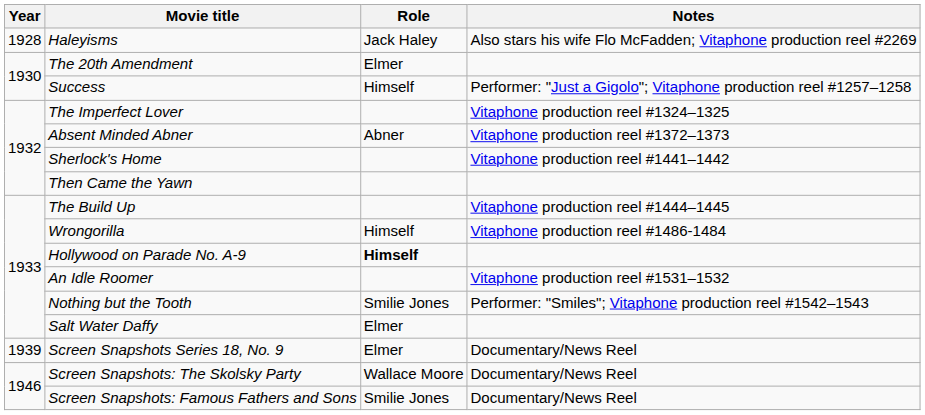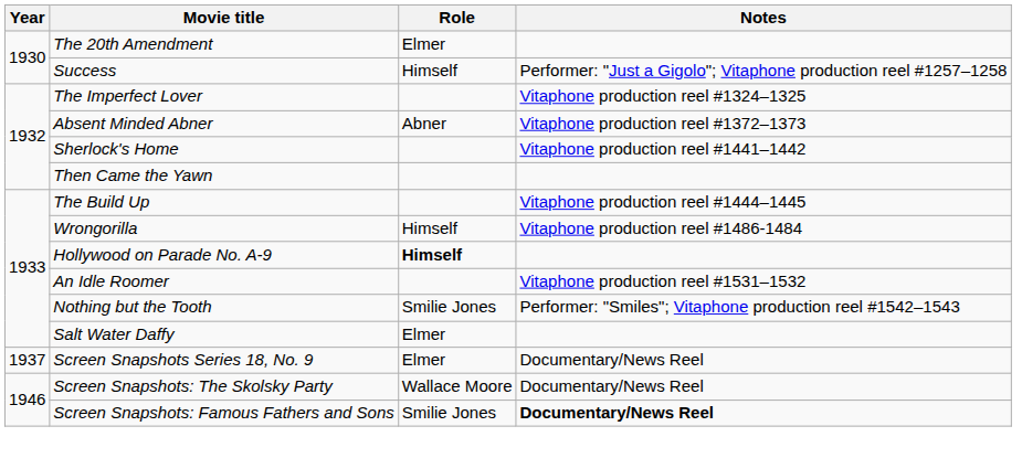- row: 1928 | Haleyisms | Jack Haley | Also stars his wife Flo McFadden; Vitaphone production reel #2269
Screen Snapshots Series 18, No. 9 | Year: 1939 -> 1937
Screen Snapshots: Famous Fathers and Sons | Notes: normal -> bold
